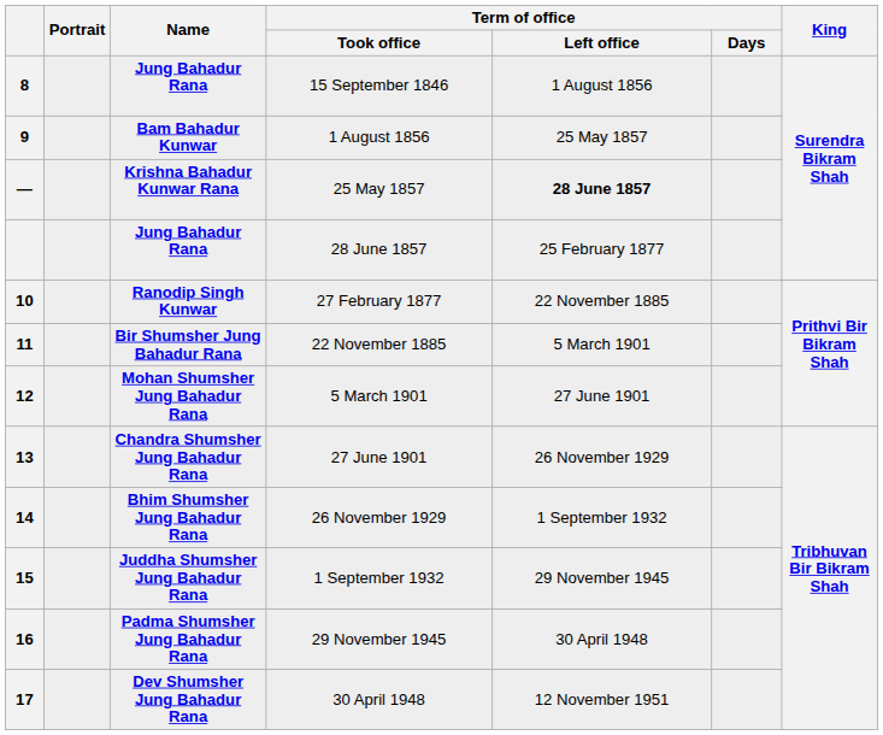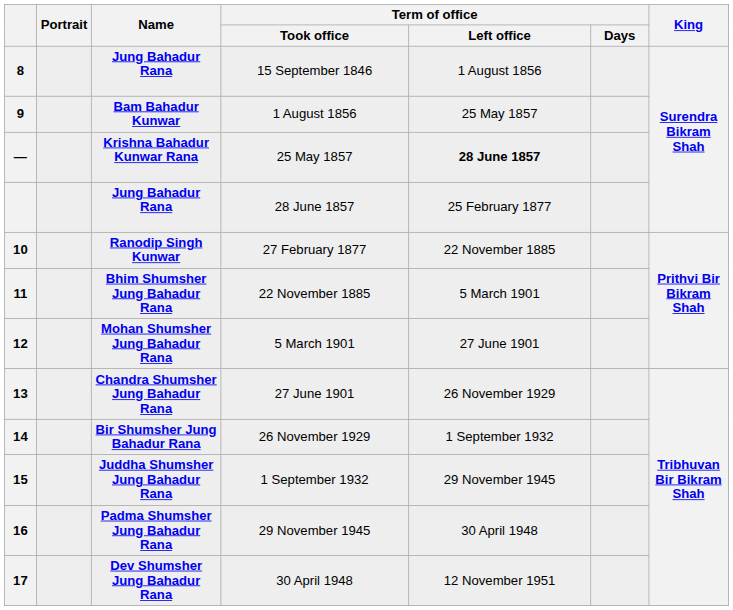11 | Name: Bir Shumsher Jung Bahadur Rana -> Bhim Shumsher Jung Bahadur Rana
14 | Name: Bhim Shumsher Jung Bahadur Rana -> Bir Shumsher Jung Bahadur Rana
